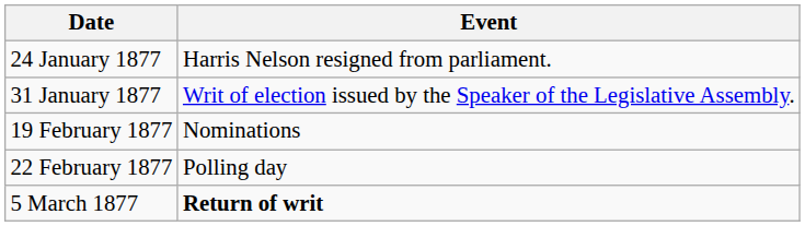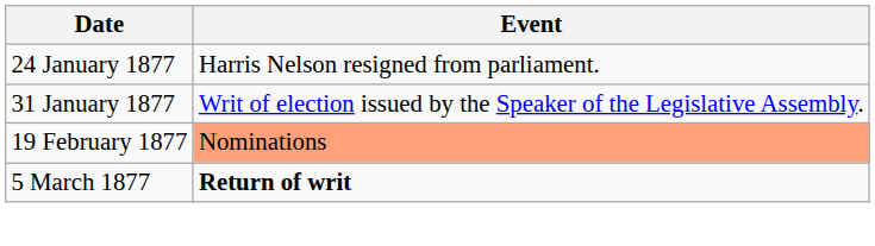19 February 1877 | Event: no background -> lightsalmon background
- row: 22 February 1877 | Polling day
